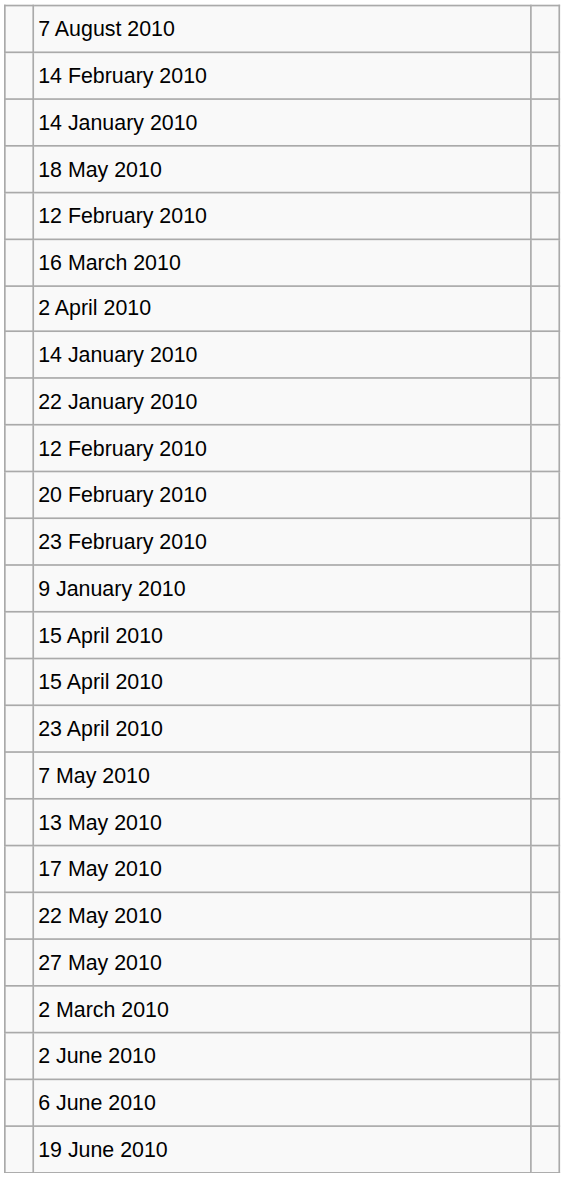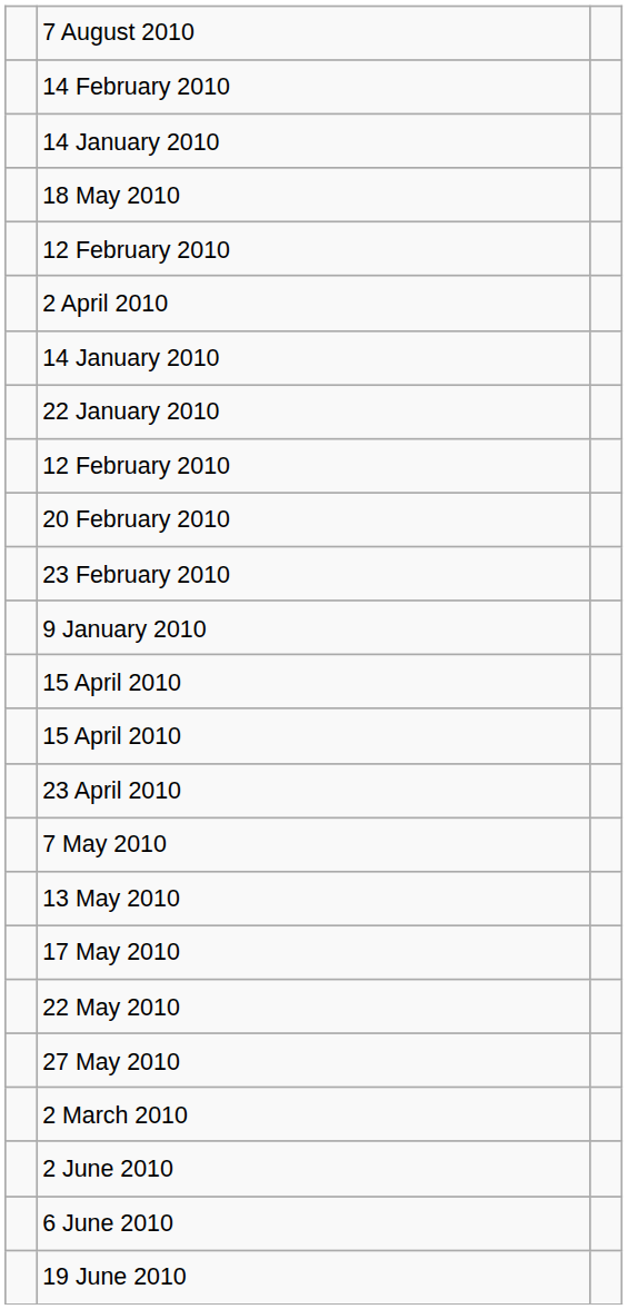- row: 16 March 2010
